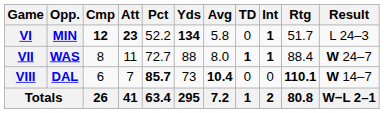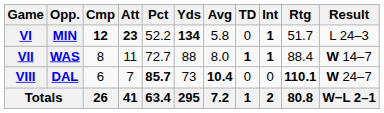VII | Result: W 24–7 -> W 14–7
VIII | Result: W 14–7 -> W 24–7
